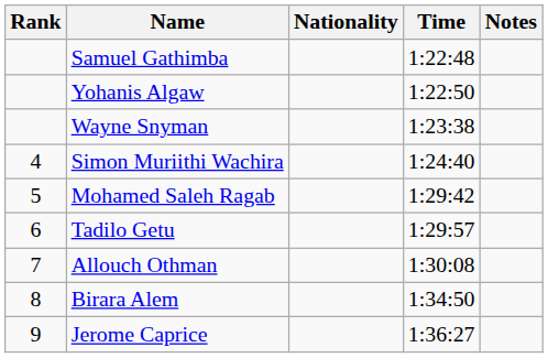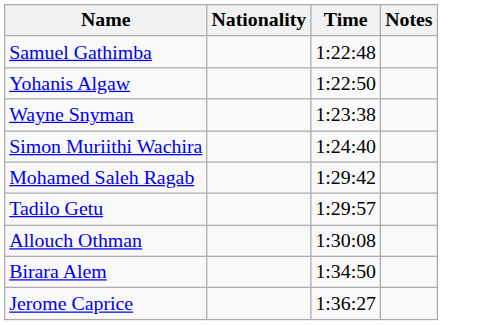- column: Rank | 4 | 5 | 6 | 7 | 8 | 9
